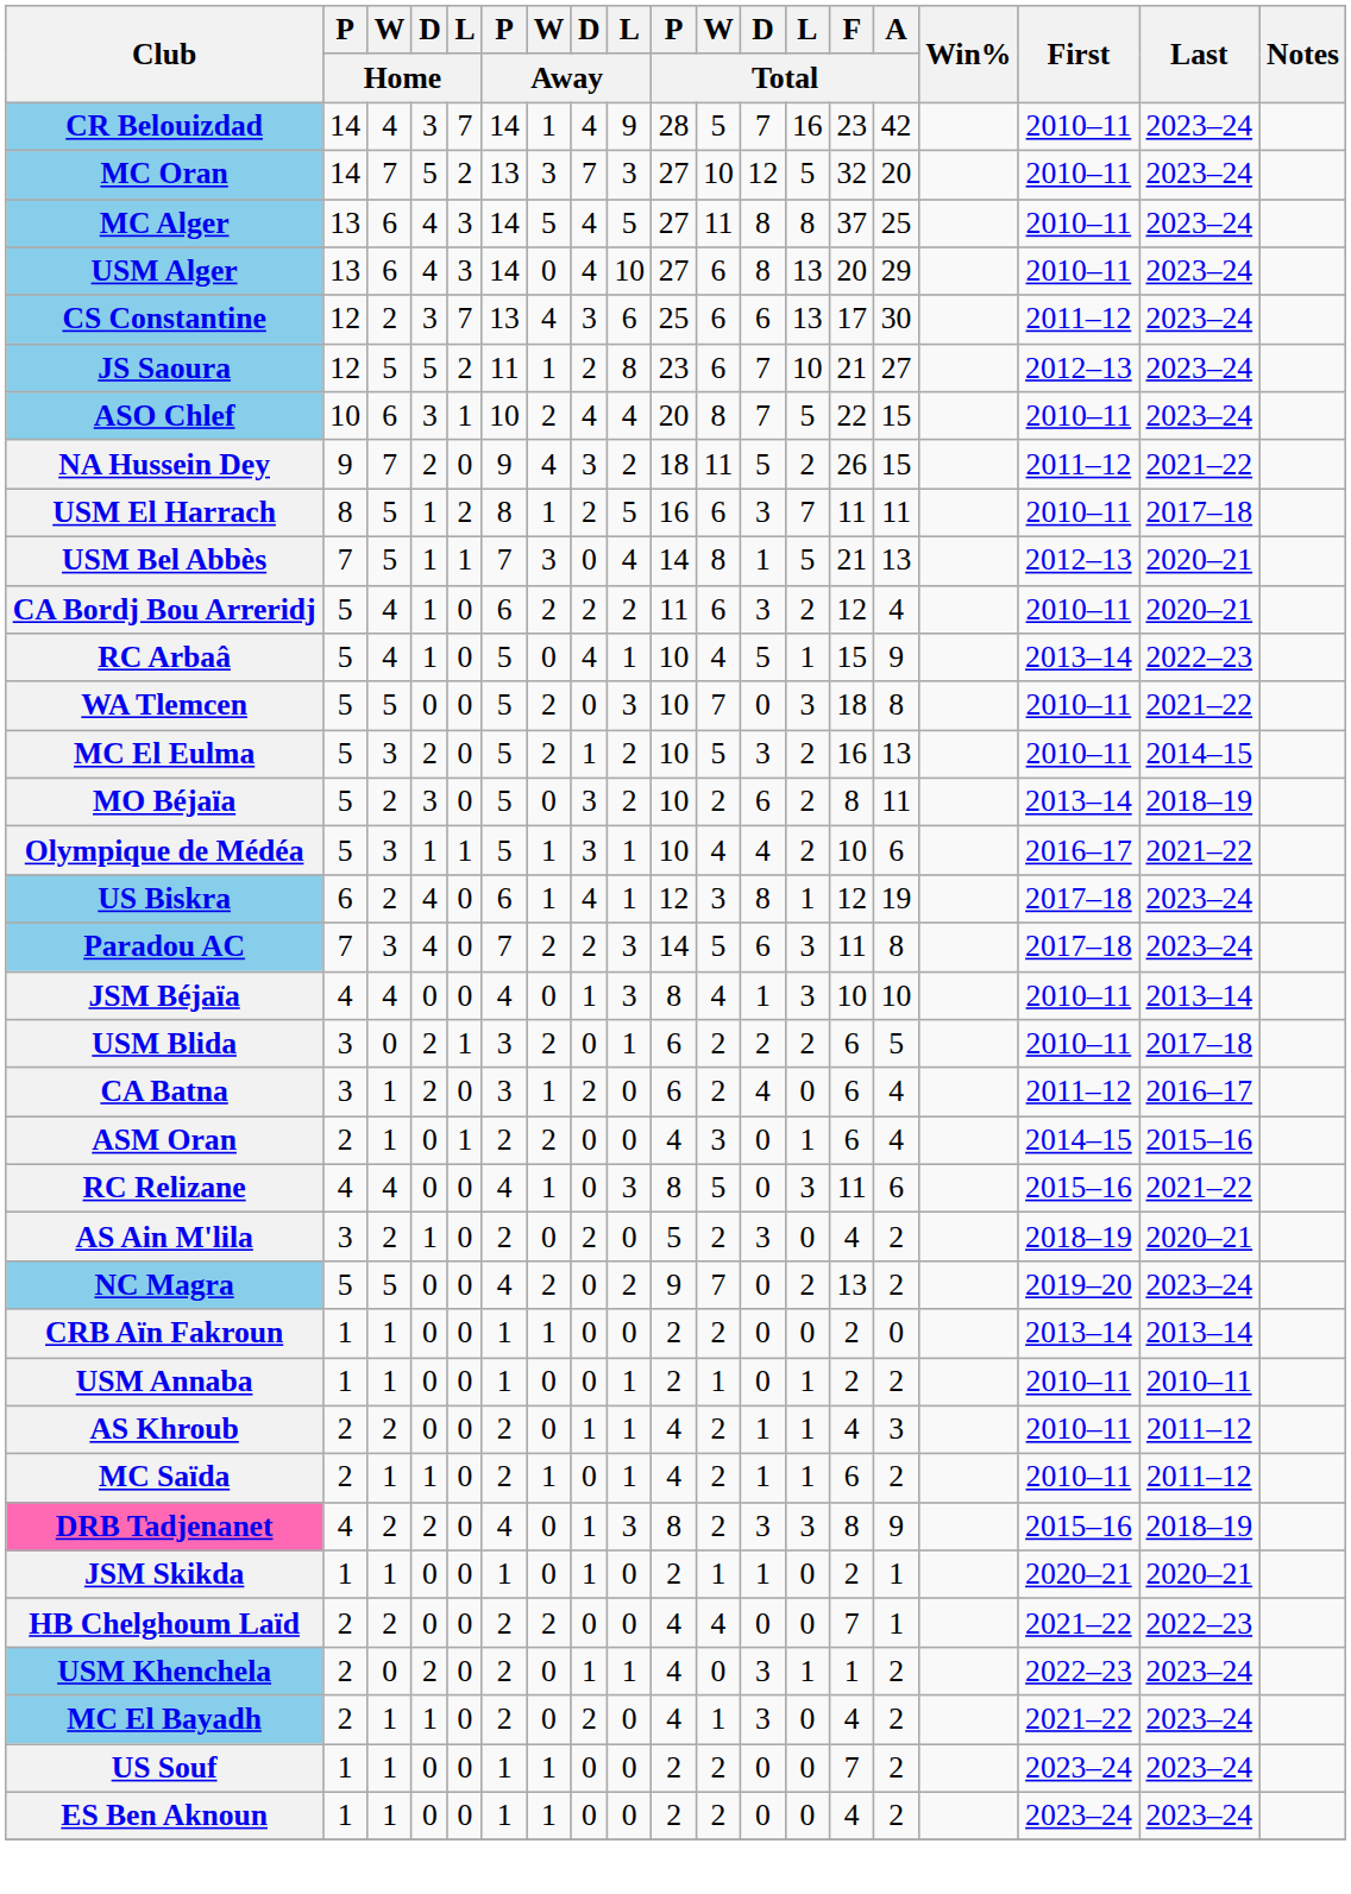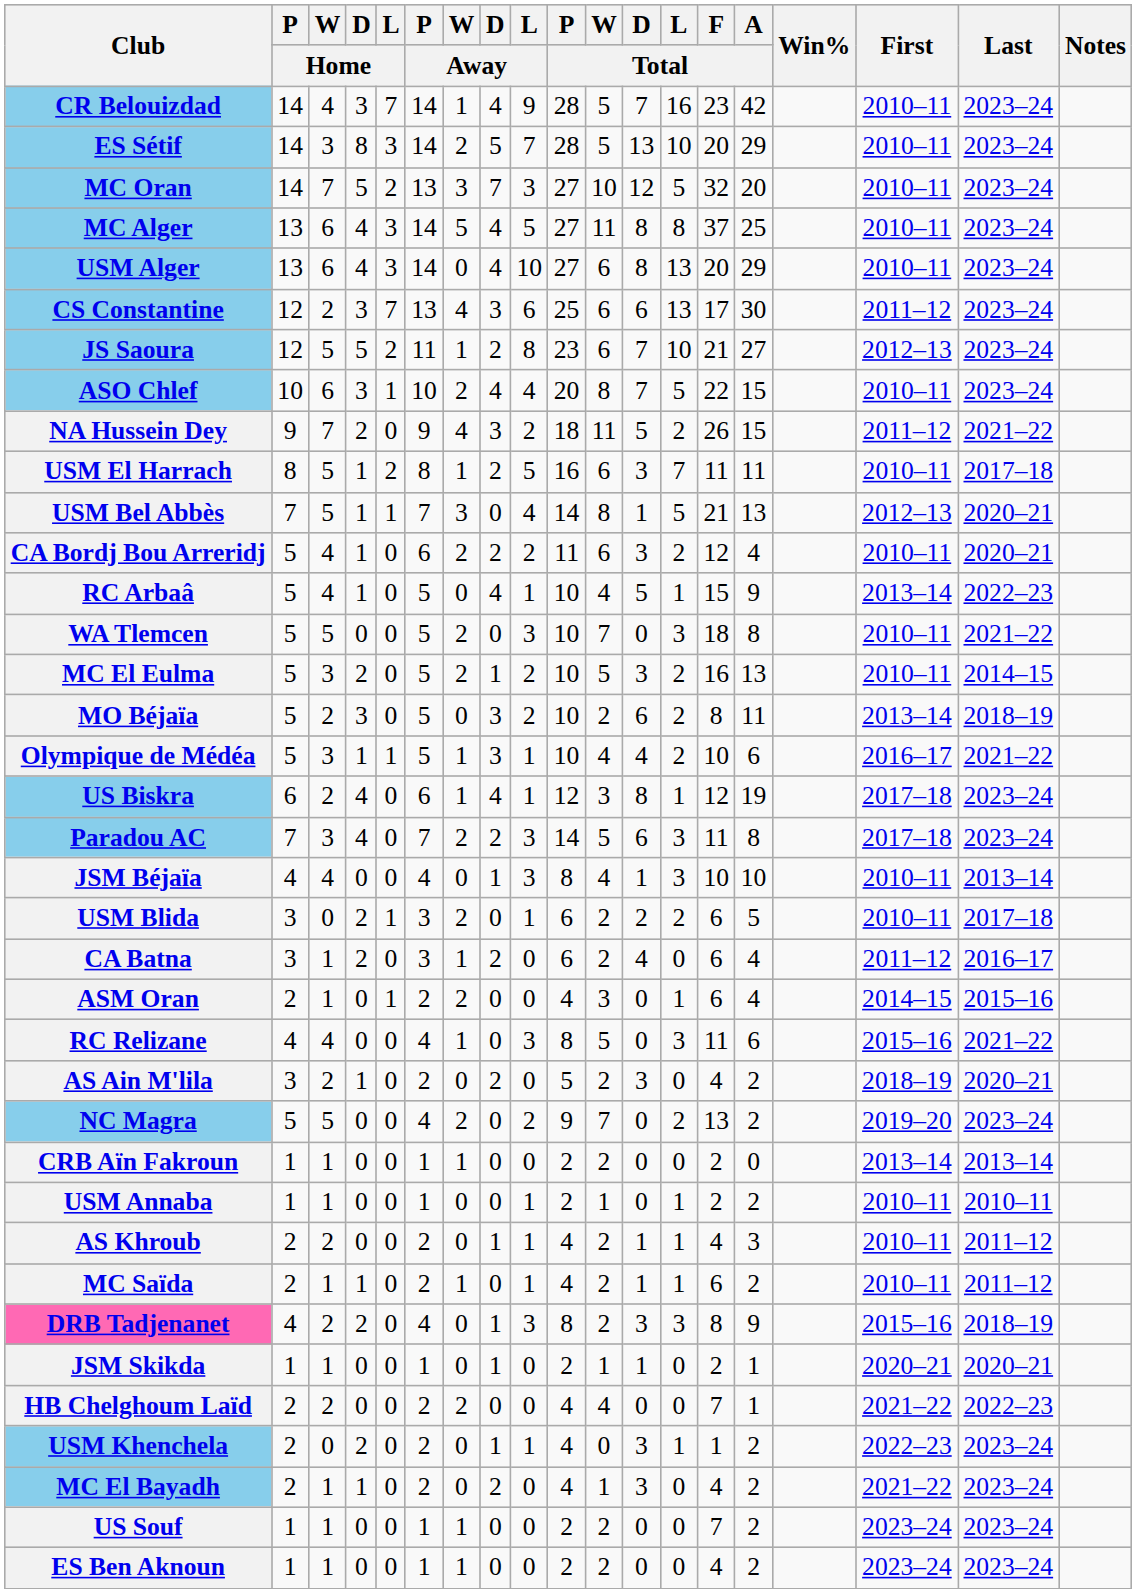+ row: ES Sétif | 14 | 3 | 8 | 3 | 14 | 2 | 5 | 7 | 28 | 5 | 13 | 10 | 20 | 29 | 2010–11 | 2023–24
